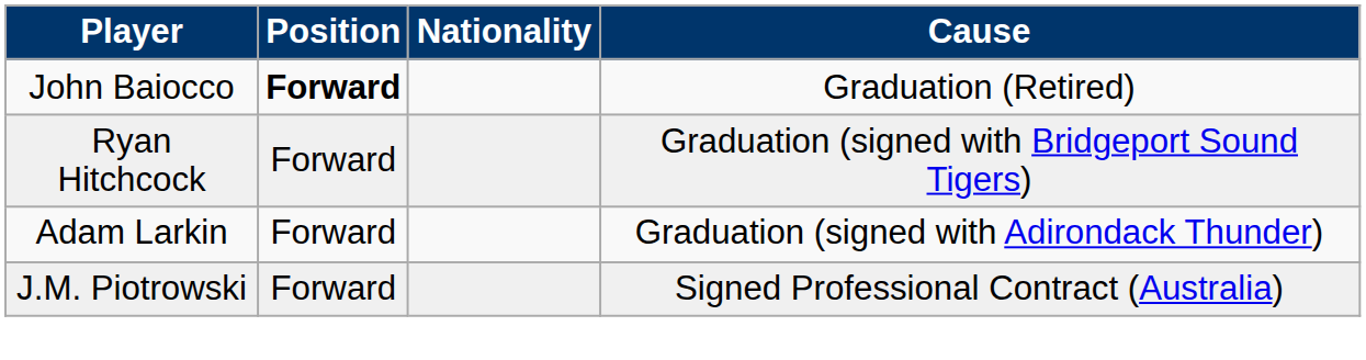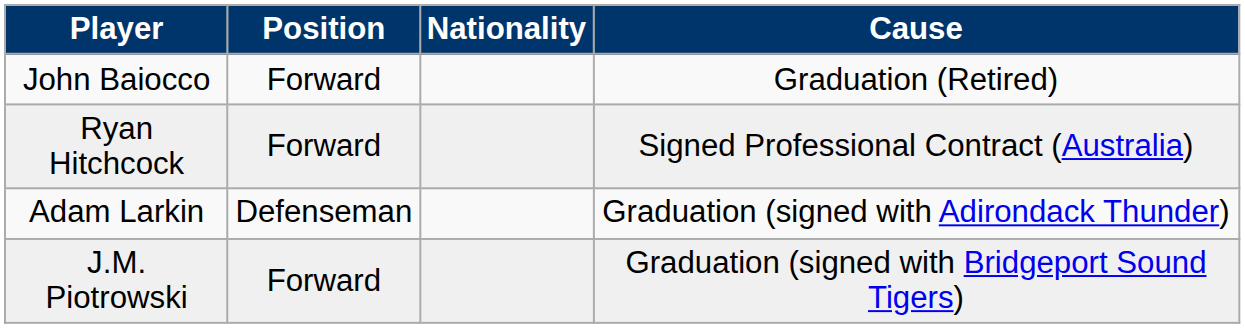John Baiocco | Position: bold -> normal
Ryan Hitchcock | Cause: Graduation (signed with Bridgeport Sound Tigers) -> Signed Professional Contract (Australia)
Adam Larkin | Position: Forward -> Defenseman
J.M. Piotrowski | Cause: Signed Professional Contract (Australia) -> Graduation (signed with Bridgeport Sound Tigers)
